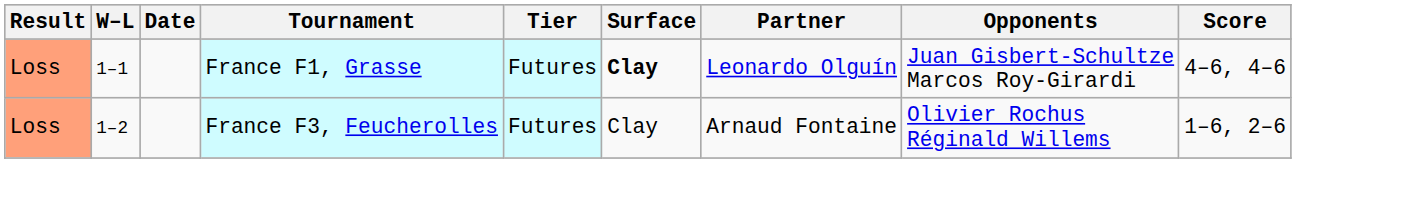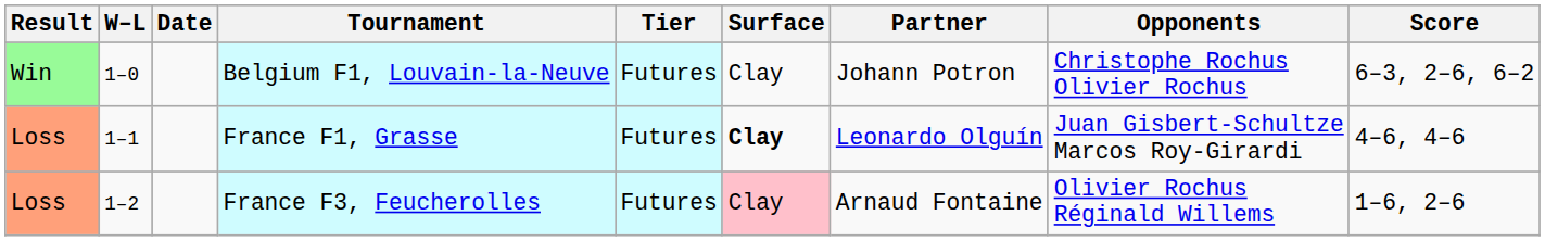+ row: Win | 1–0 | Belgium F1, Louvain-la-Neuve | Futures | Clay | Johann Potron | Christophe Rochus Olivier Rochus | 6–3, 2–6, 6–2
France F3, Feucherolles | Surface: no background -> pink background
